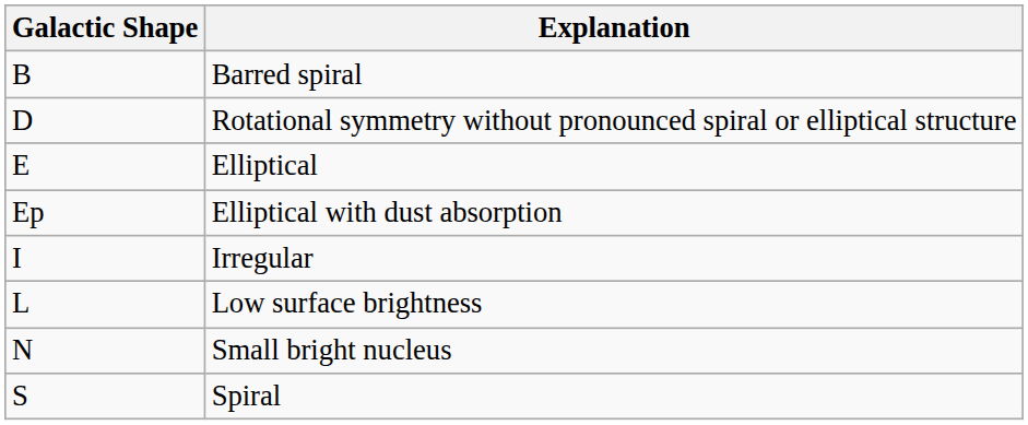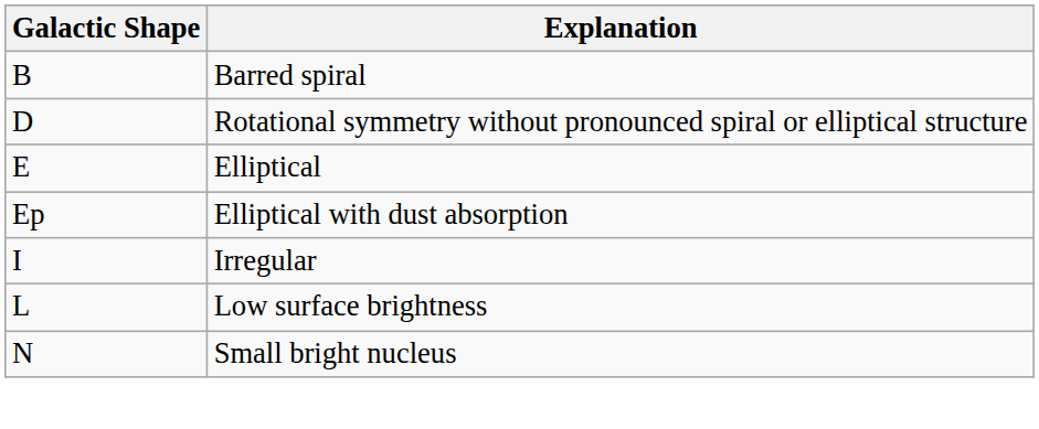- row: S | Spiral
